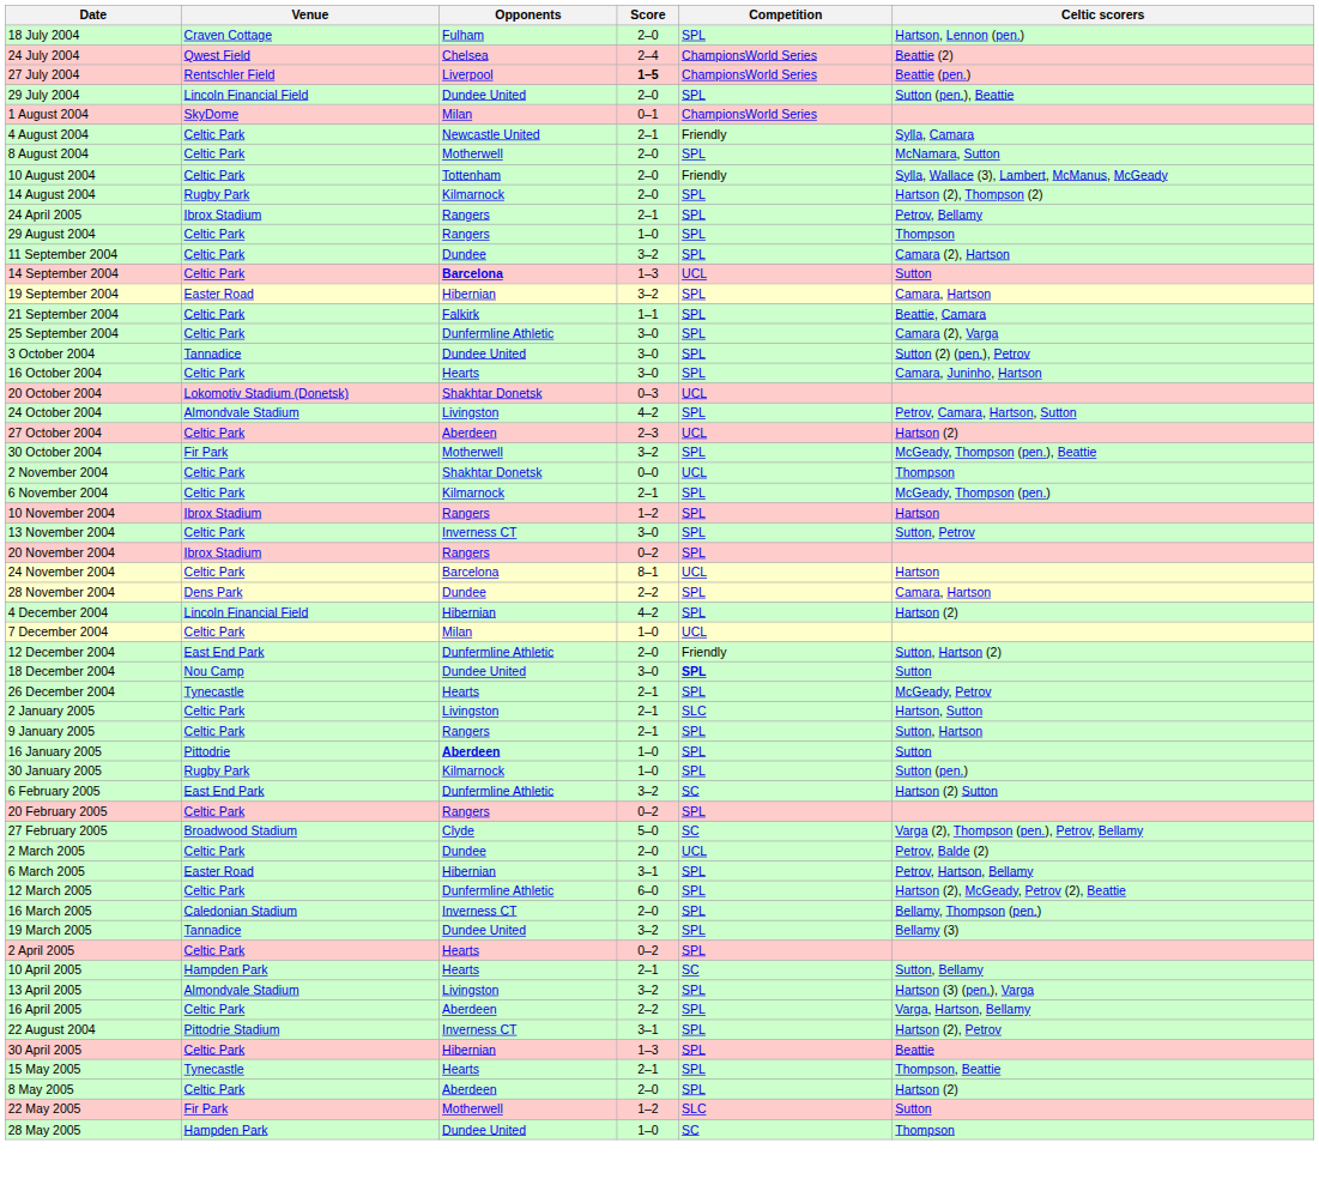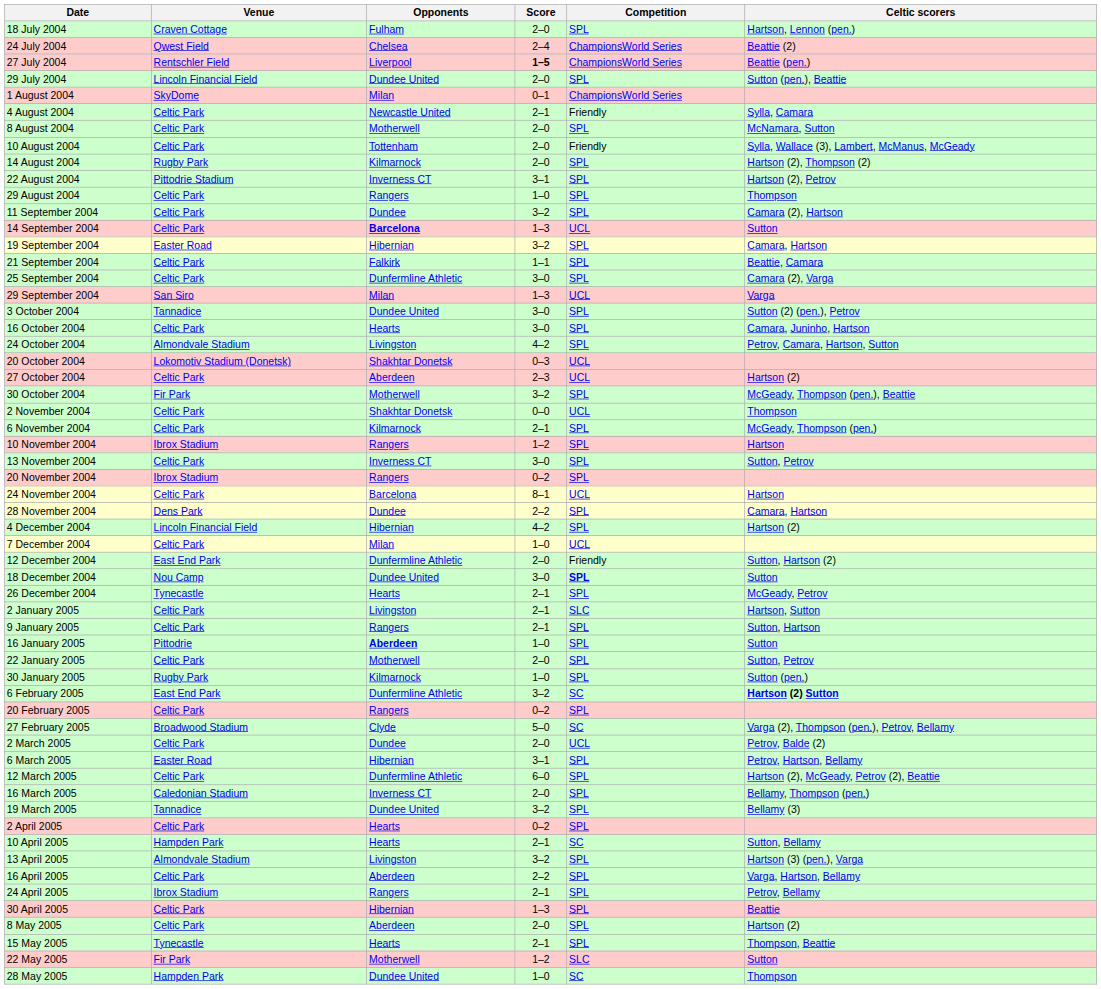rows swapped: 22 August 2004 <-> 24 April 2005
+ row: 29 September 2004 | San Siro | Milan | 1–3 | UCL | Varga
rows swapped: 20 October 2004 <-> 24 October 2004
+ row: 22 January 2005 | Celtic Park | Motherwell | 2–0 | SPL | Sutton, Petrov
6 February 2005 | Celtic scorers: normal -> bold
rows swapped: 8 May 2005 <-> 15 May 2005
